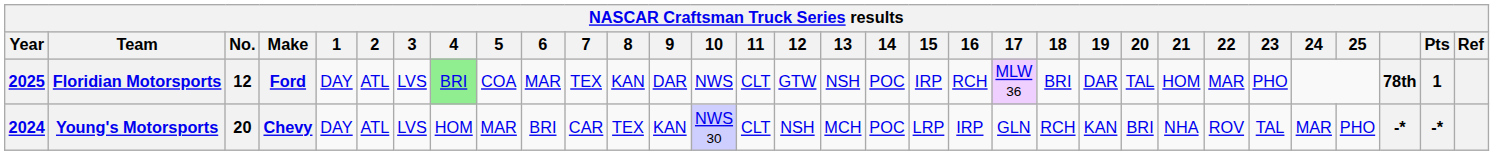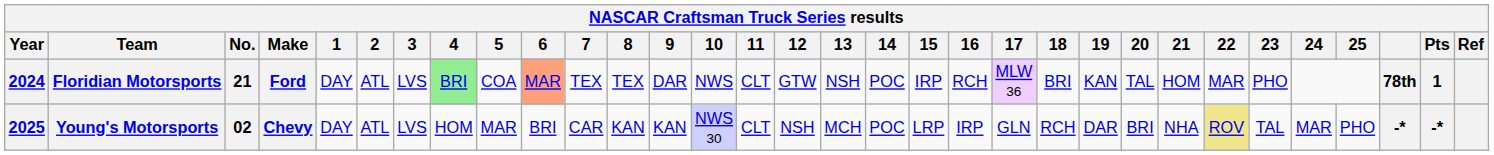Floridian Motorsports | Year: 2025 -> 2024
Floridian Motorsports | No.: 12 -> 21
Floridian Motorsports | 6: no background -> lightsalmon background
Floridian Motorsports | 8: KAN -> TEX
Floridian Motorsports | 19: DAR -> KAN
Young's Motorsports | Year: 2024 -> 2025
Young's Motorsports | No.: 20 -> 02
Young's Motorsports | 8: TEX -> KAN
Young's Motorsports | 19: KAN -> DAR
Young's Motorsports | 22: no background -> khaki background
